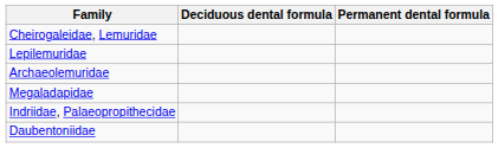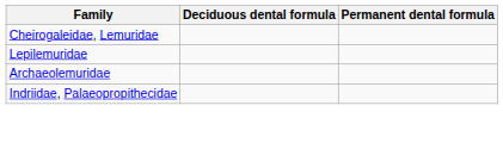- row: Megaladapidae
- row: Daubentoniidae
